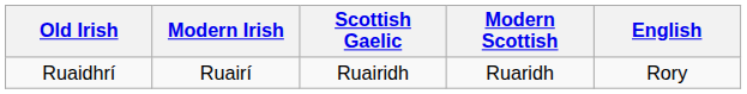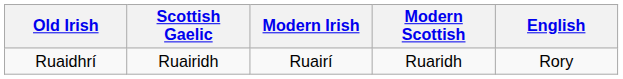columns swapped: Modern Irish <-> Scottish Gaelic
